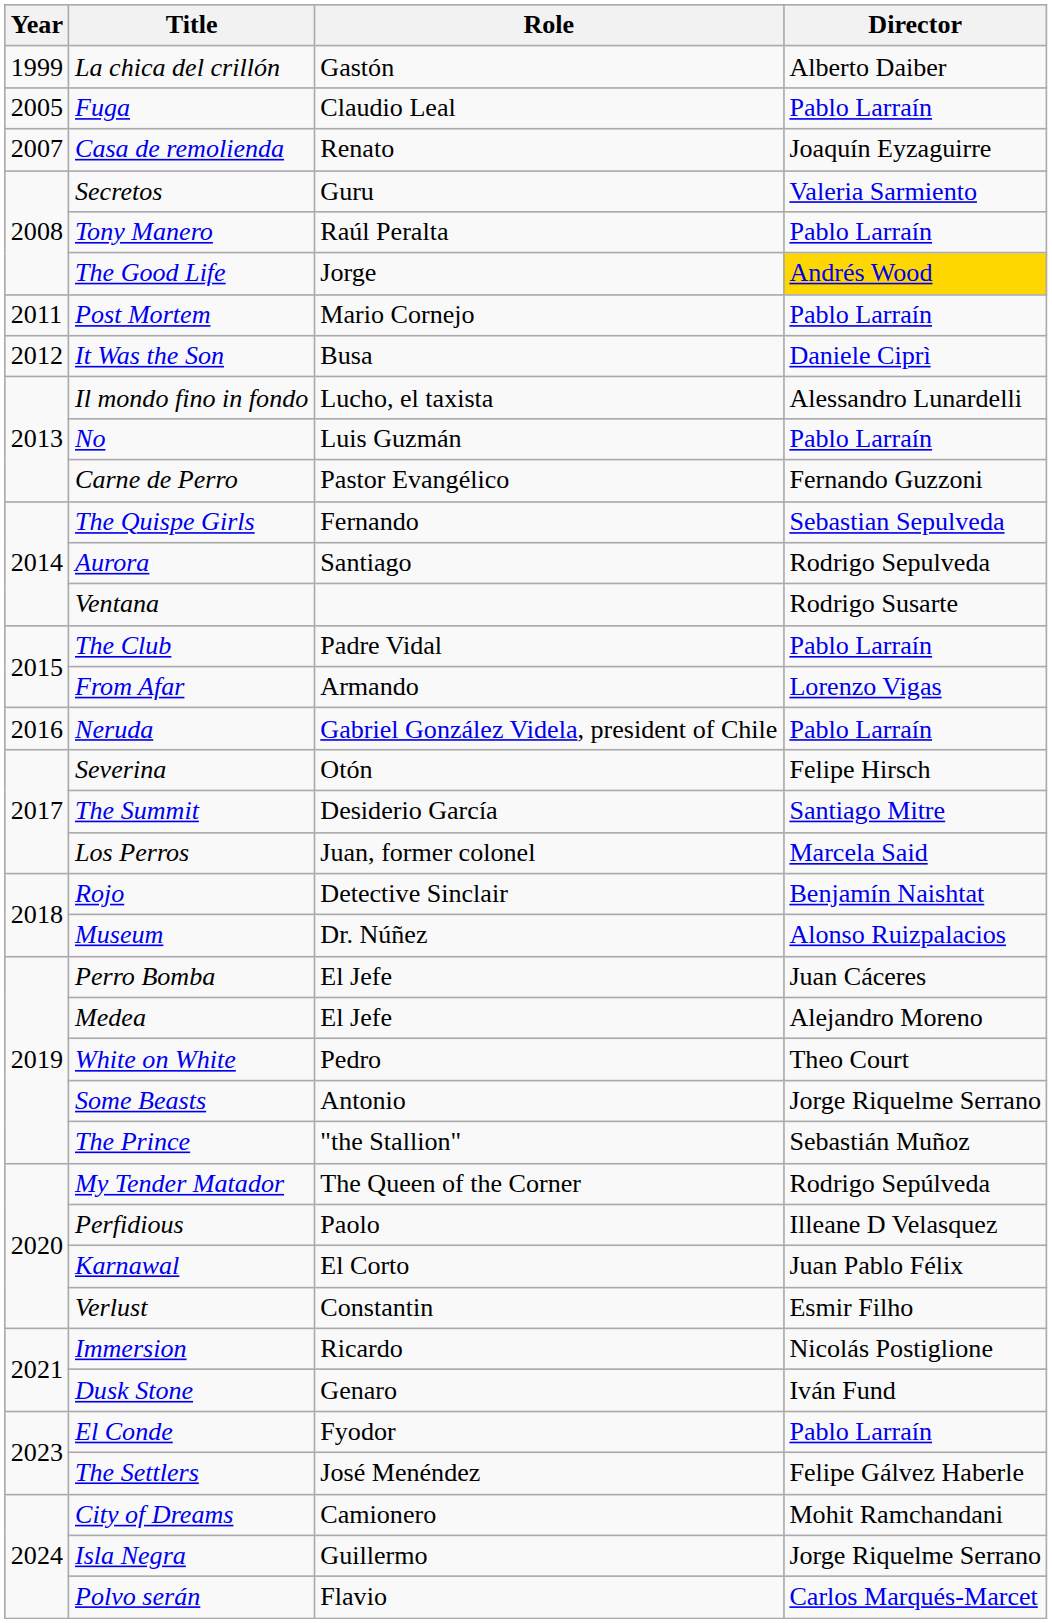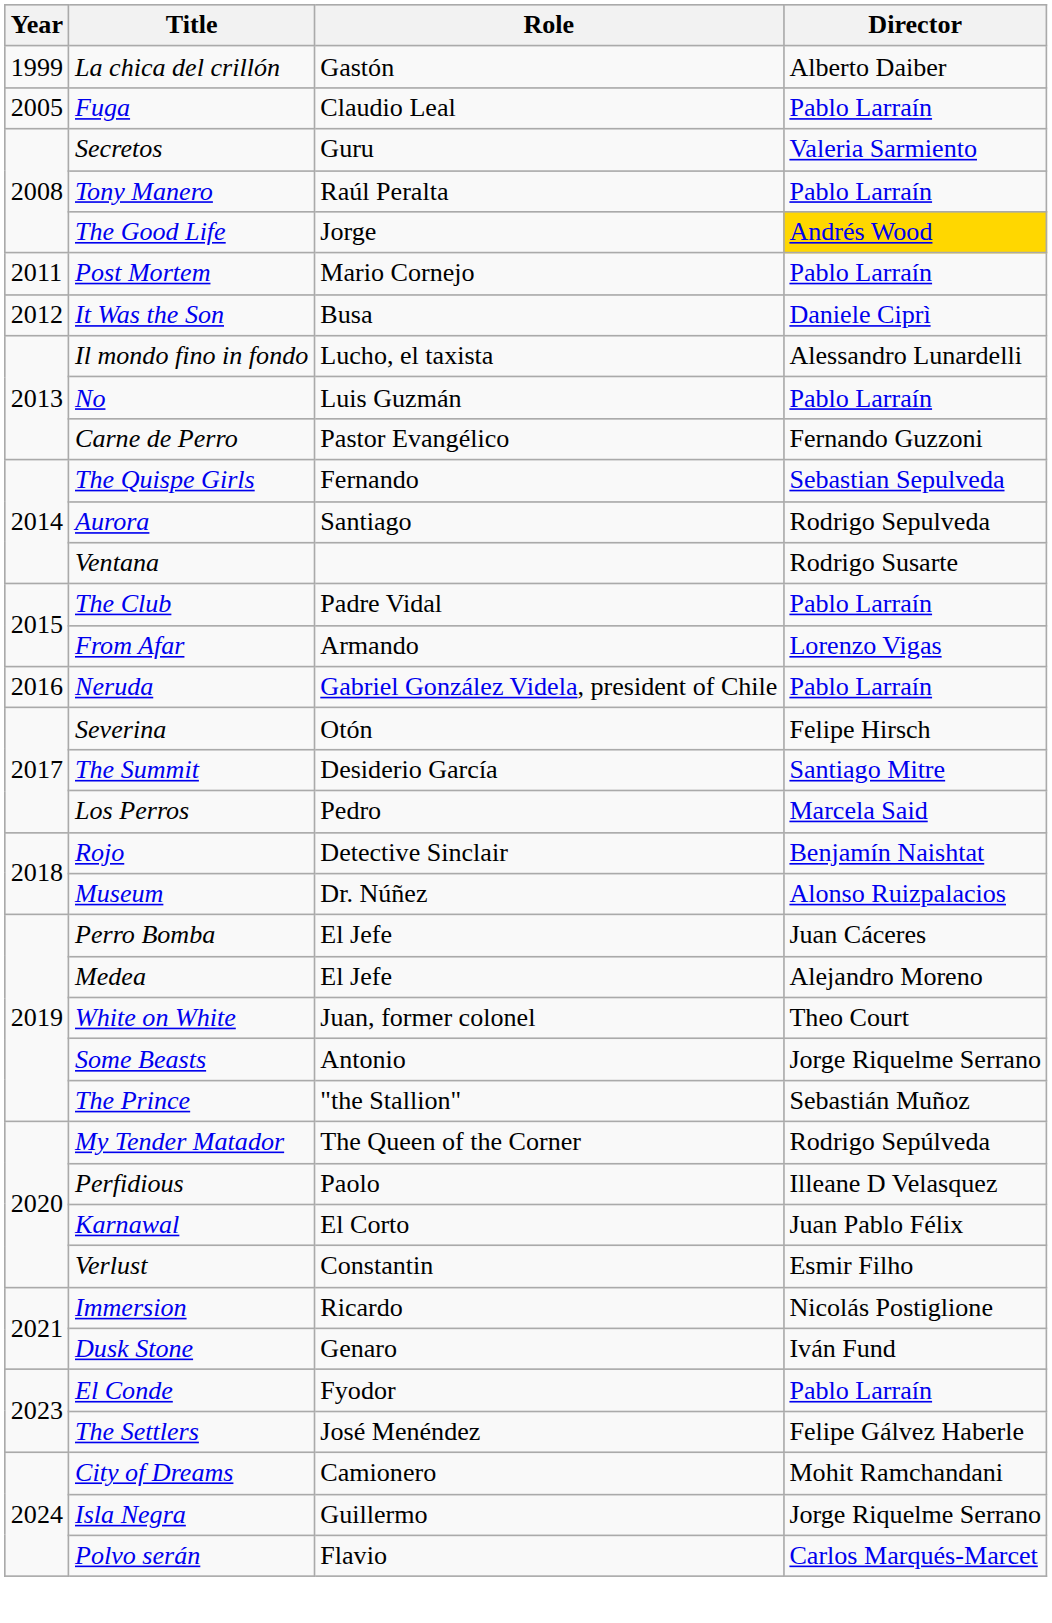- row: 2007 | Casa de remolienda | Renato | Joaquín Eyzaguirre
Los Perros | Role: Juan, former colonel -> Pedro
White on White | Role: Pedro -> Juan, former colonel
